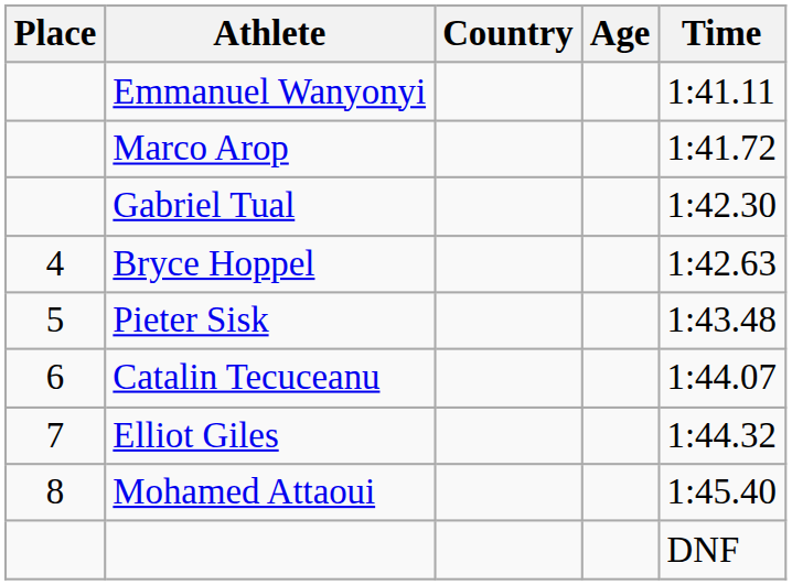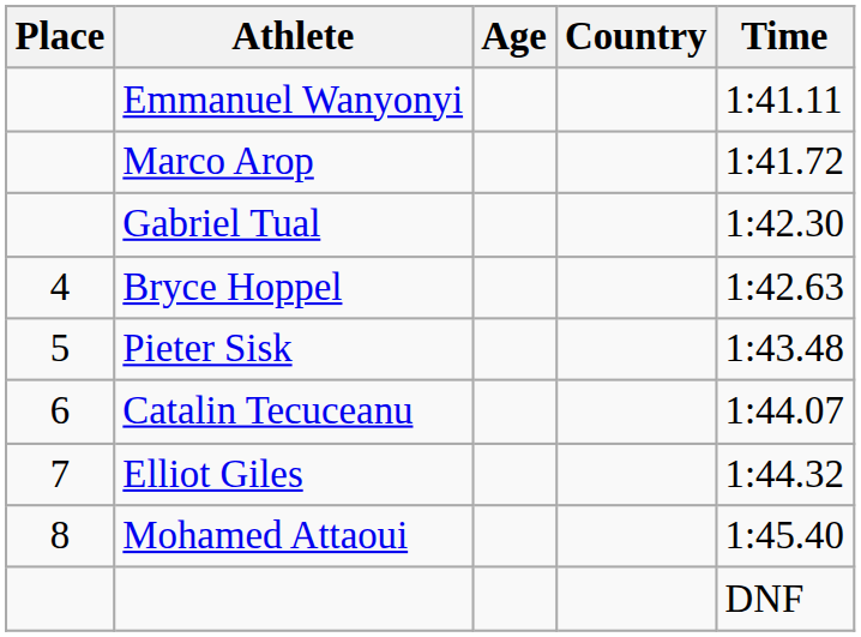columns swapped: Age <-> Country
